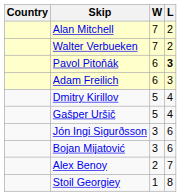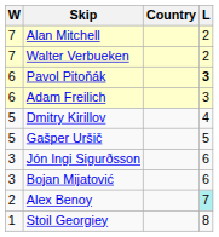columns swapped: Country <-> W
Gašper Uršič | L: 4 -> 5
Alex Benoy | L: no background -> paleturquoise background
